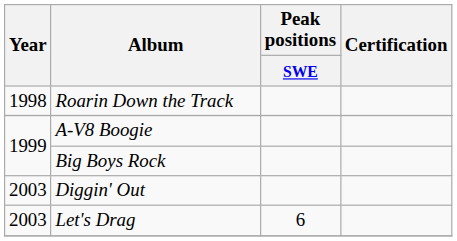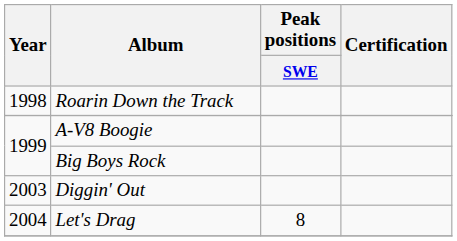Let's Drag | Year: 2003 -> 2004
Let's Drag | Peak positions / SWE: 6 -> 8
